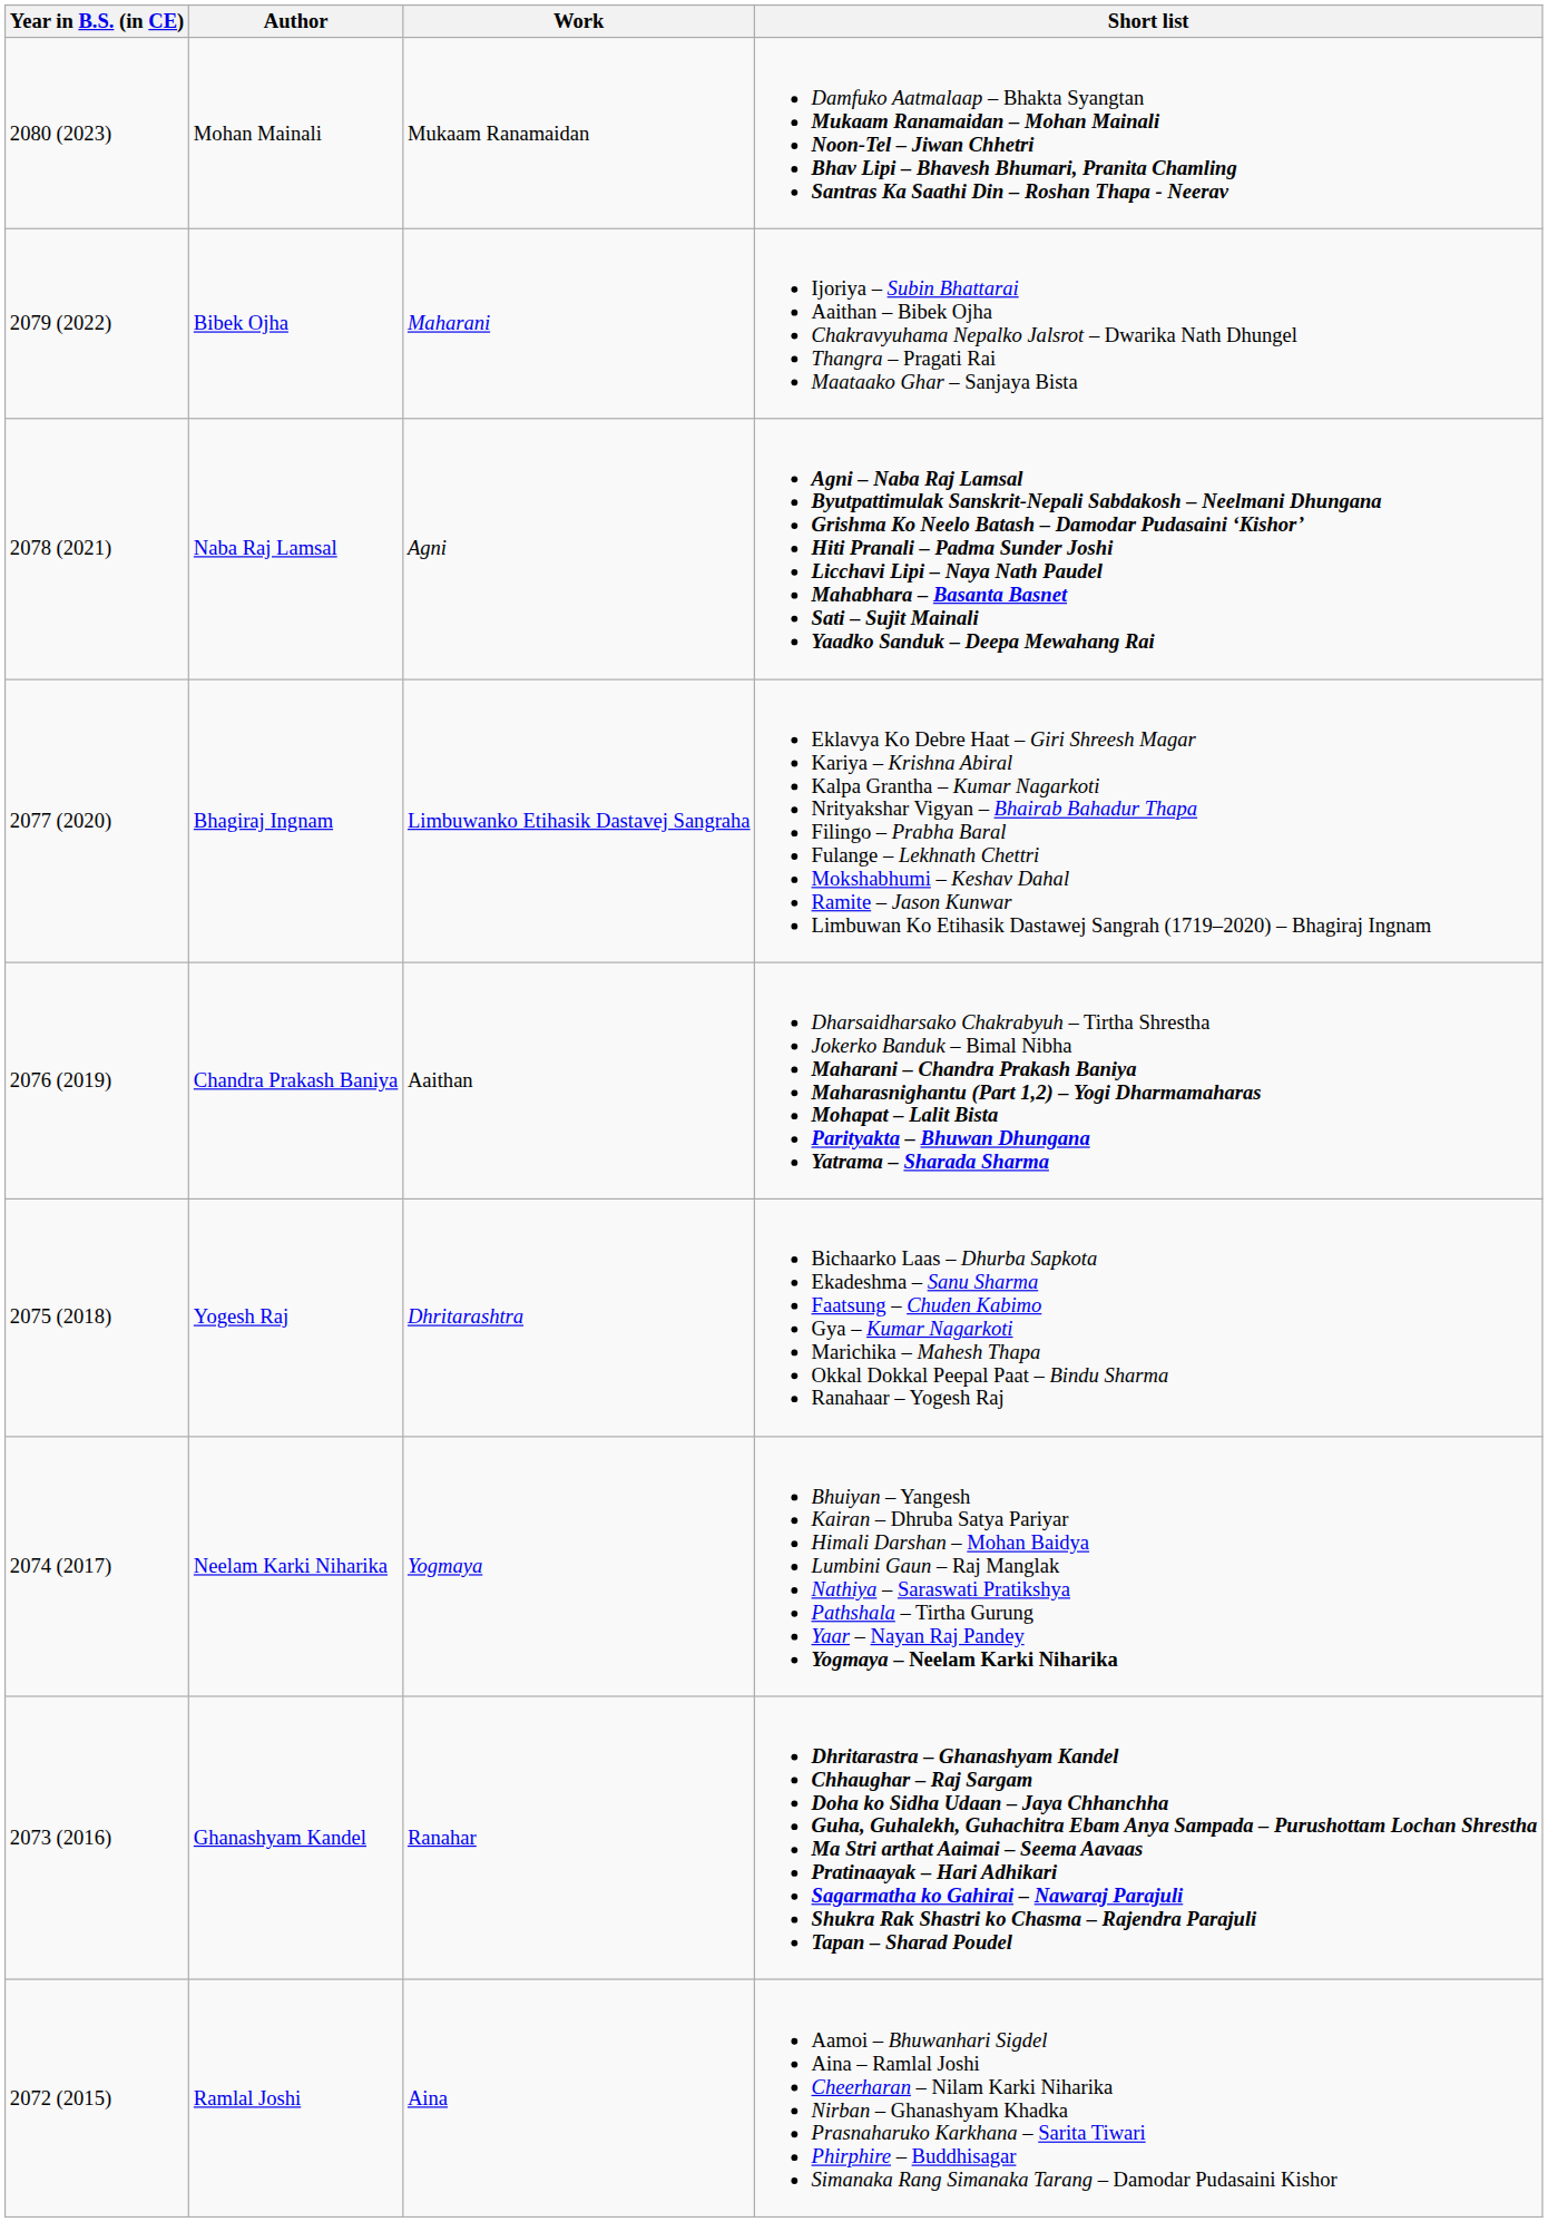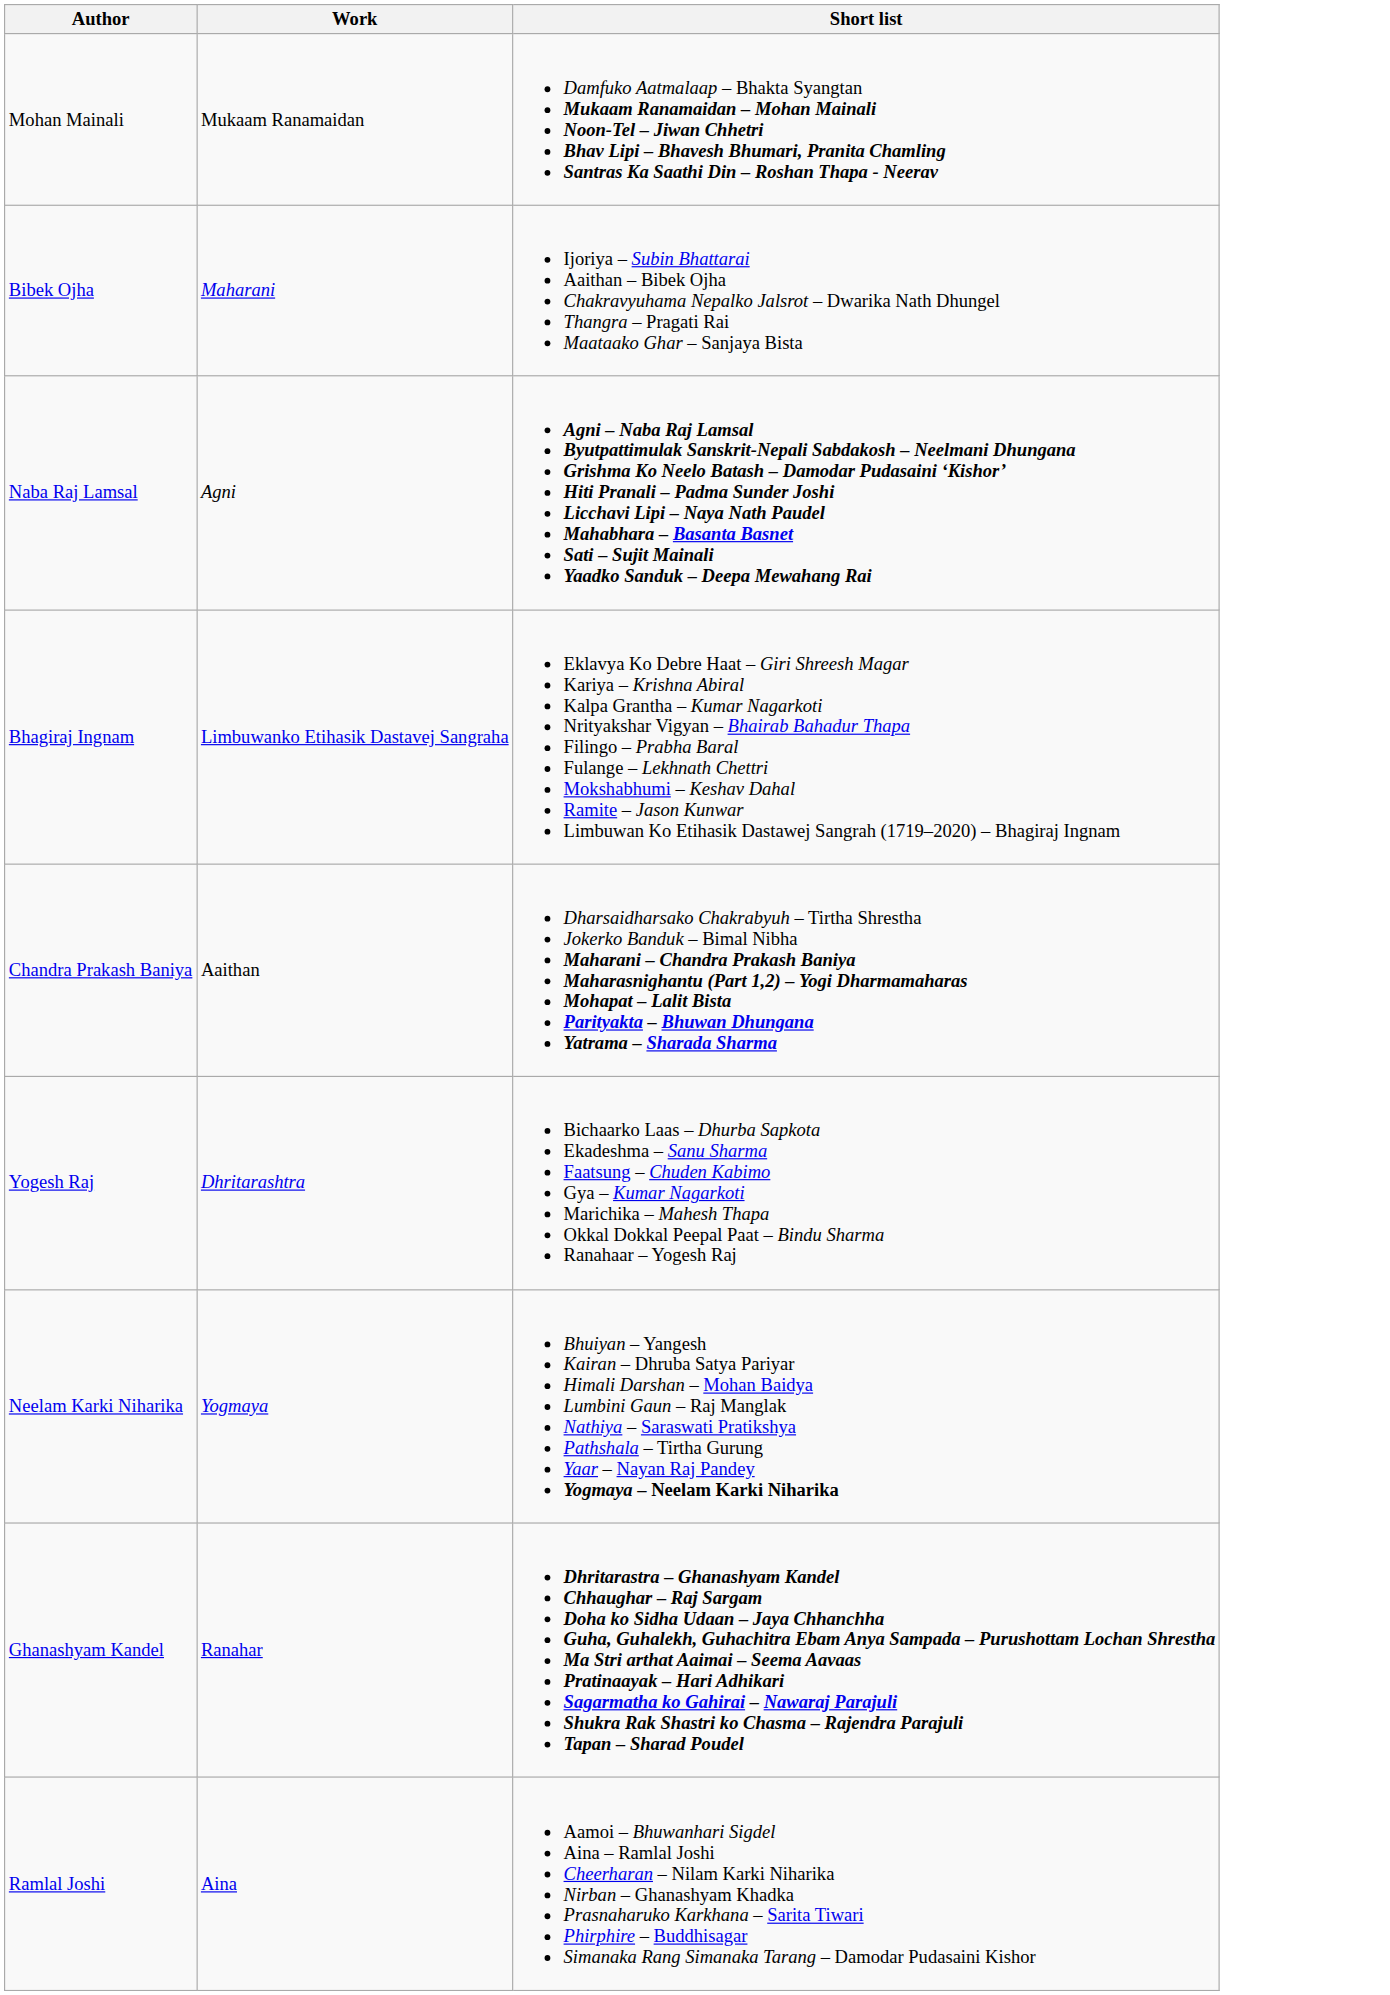- column: Year in B.S. (in CE) | 2080 (2023) | 2079 (2022) | 2078 (2021) | 2077 (2020) | 2076 (2019) | 2075 (2018) | 2074 (2017) | 2073 (2016) | 2072 (2015)
